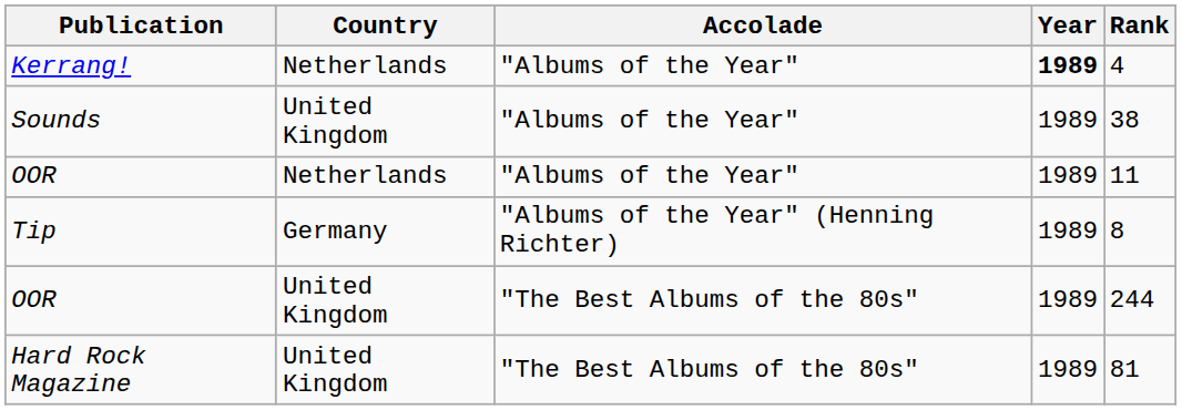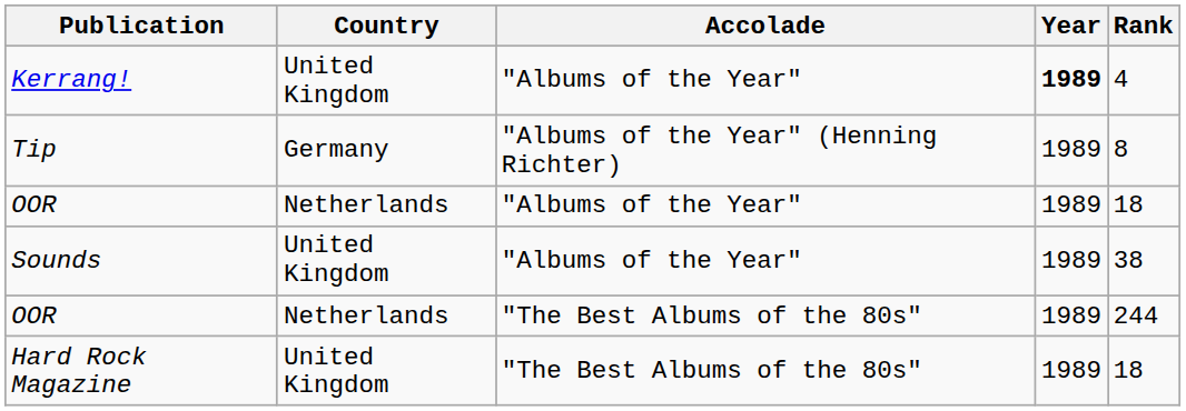Kerrang! | Country: Netherlands -> United Kingdom
rows swapped: Tip <-> Sounds
OOR / "Albums of the Year" | Rank: 11 -> 18
OOR / "The Best Albums of the 80s" | Country: United Kingdom -> Netherlands
Hard Rock Magazine | Rank: 81 -> 18
